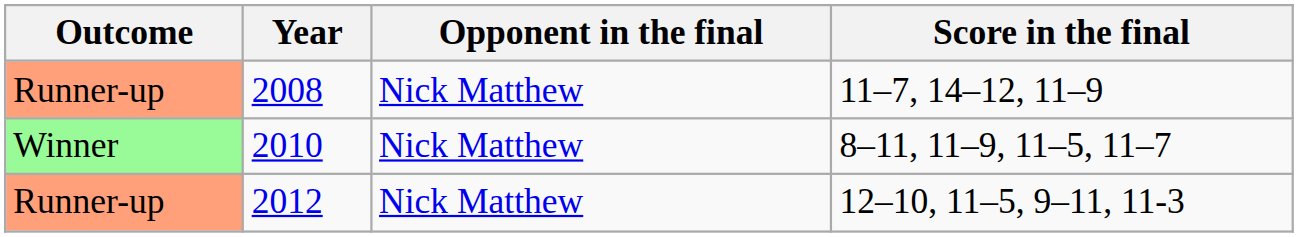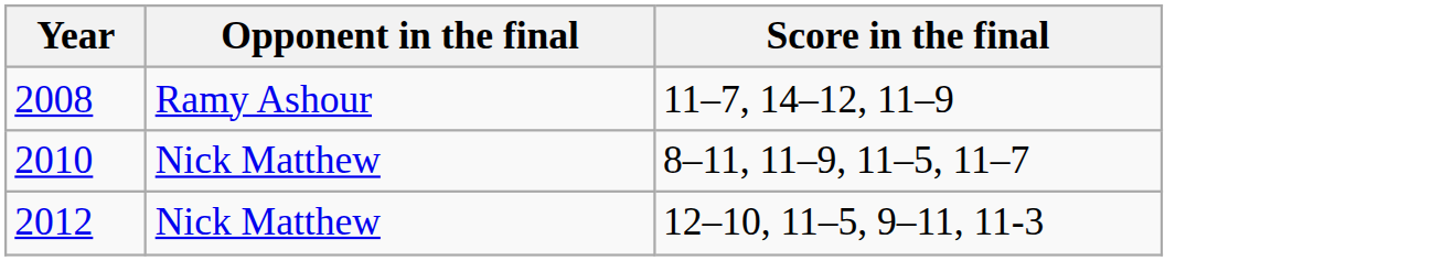- column: Outcome | Runner-up | Winner | Runner-up
2008 | Opponent in the final: Nick Matthew -> Ramy Ashour
